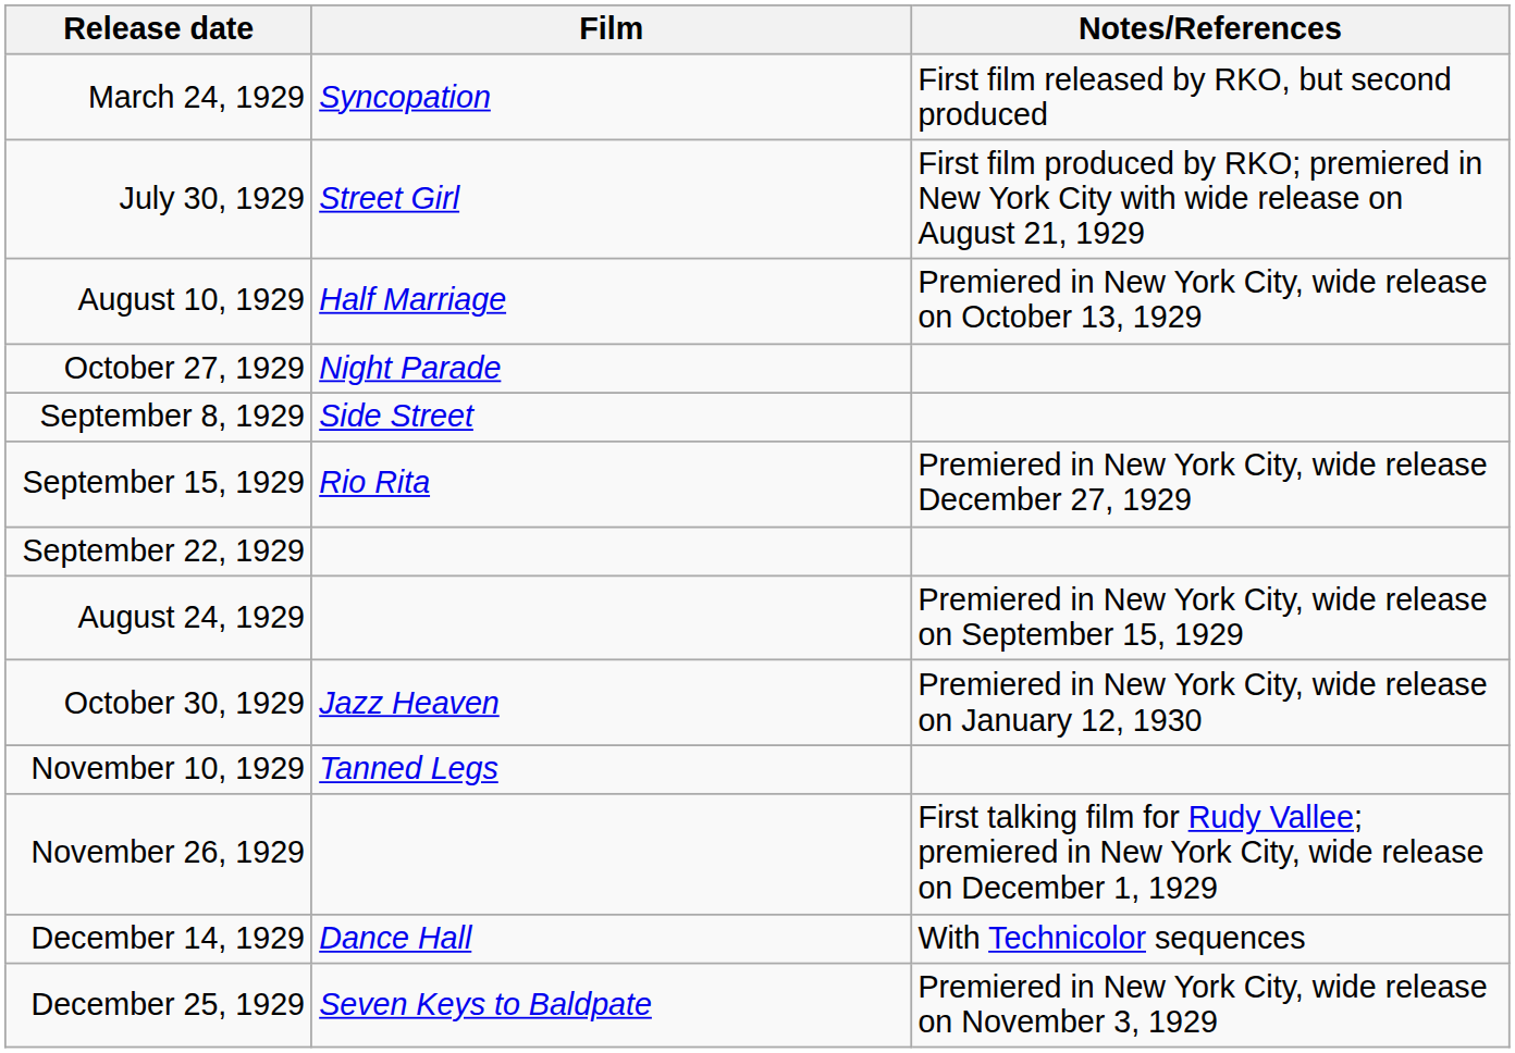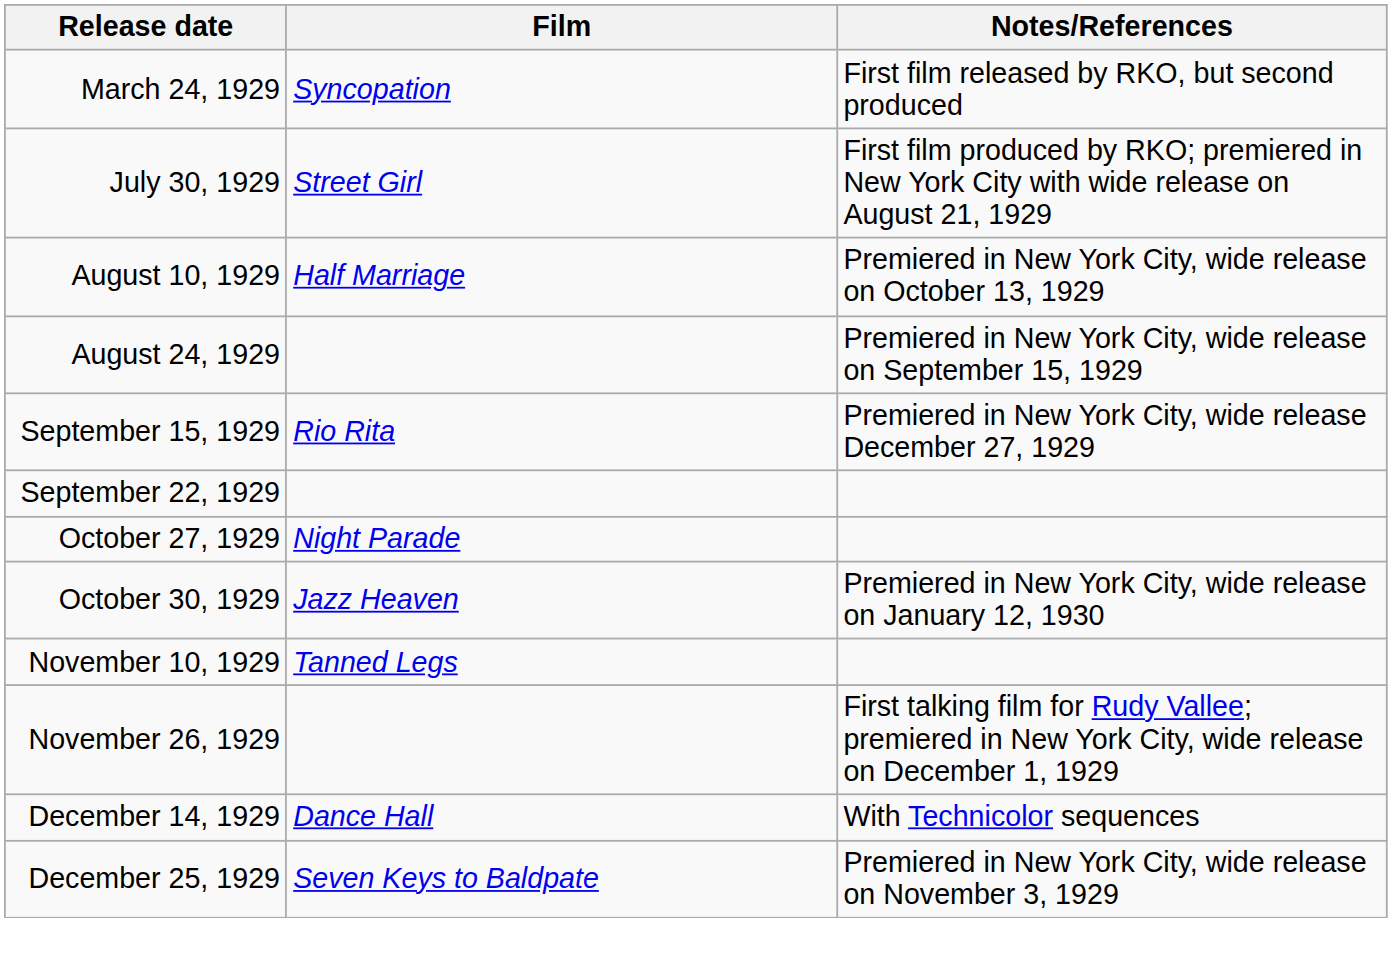rows swapped: August 24, 1929 <-> October 27, 1929
- row: September 8, 1929 | Side Street
